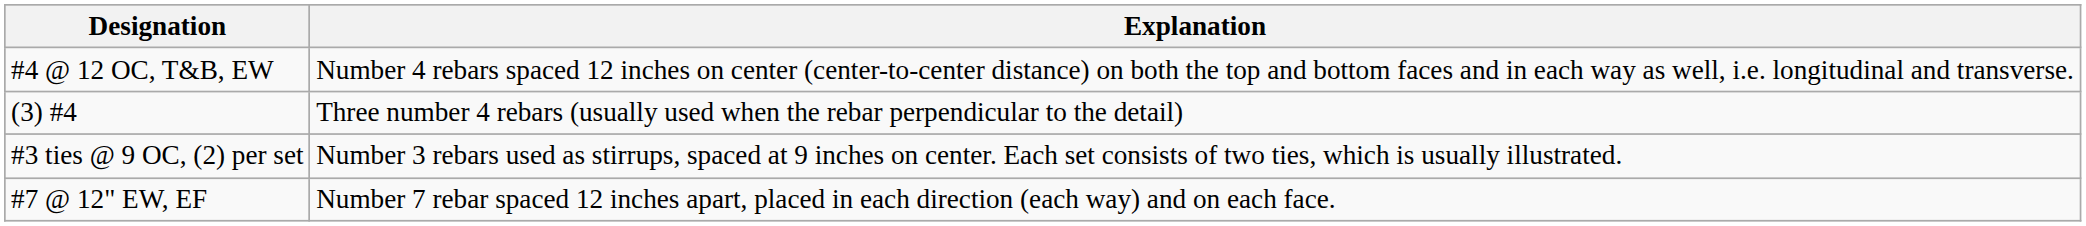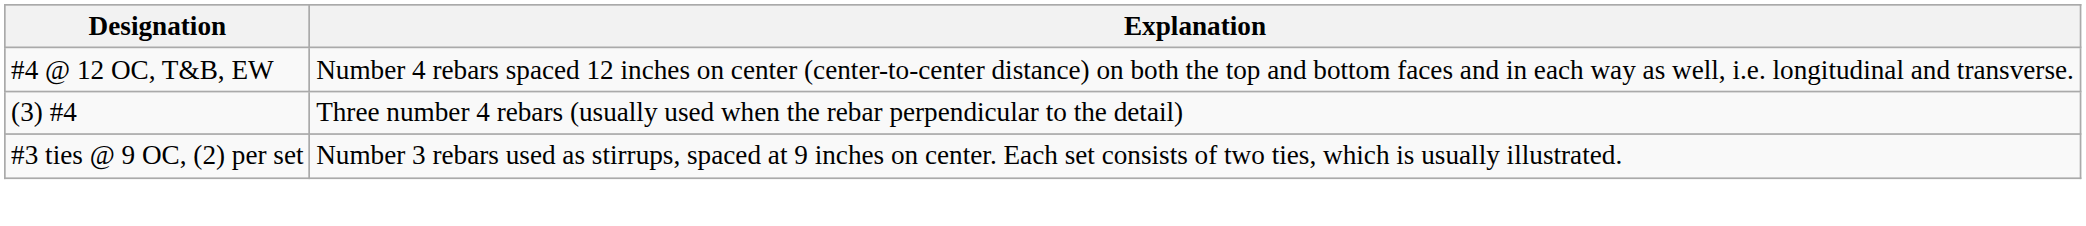- row: #7 @ 12" EW, EF | Number 7 rebar spaced 12 inches apart, placed in each direction (each way) and on each face.
